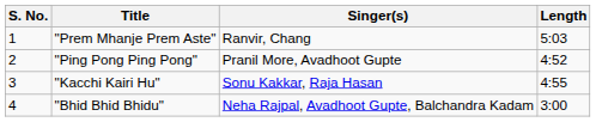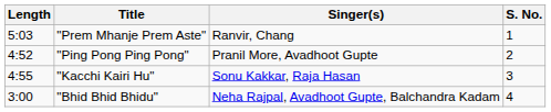columns swapped: S. No. <-> Length
